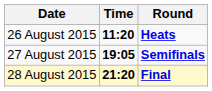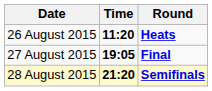27 August 2015 | Round: Semifinals -> Final
28 August 2015 | Round: Final -> Semifinals
